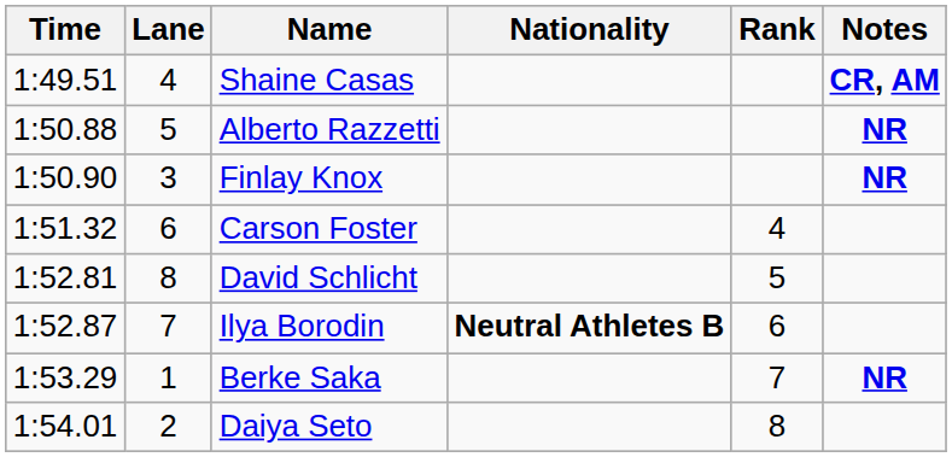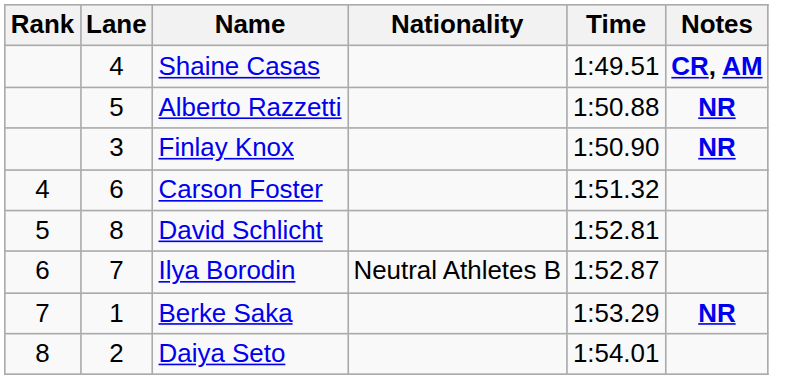columns swapped: Rank <-> Time
Ilya Borodin | Nationality: bold -> normal
